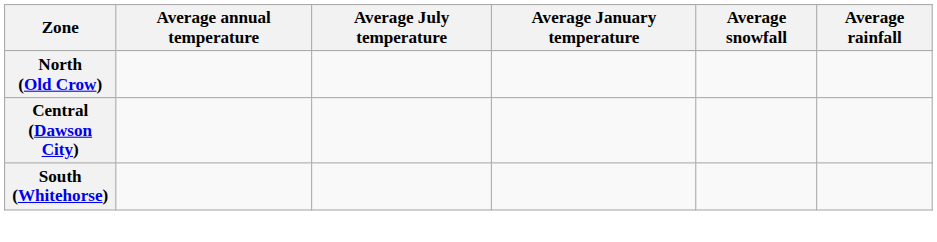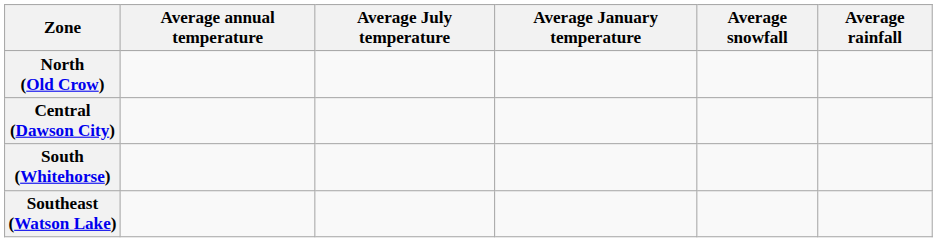+ row: Southeast (Watson Lake)
